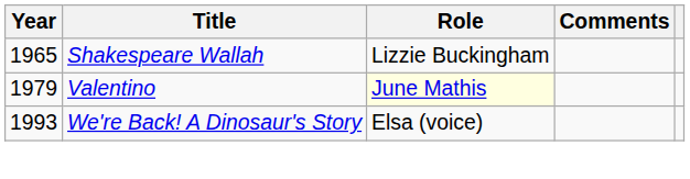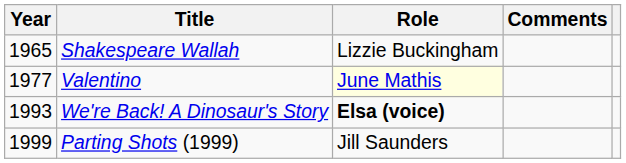Valentino | Year: 1979 -> 1977
We're Back! A Dinosaur's Story | Role: normal -> bold
+ row: 1999 | Parting Shots (1999) | Jill Saunders
